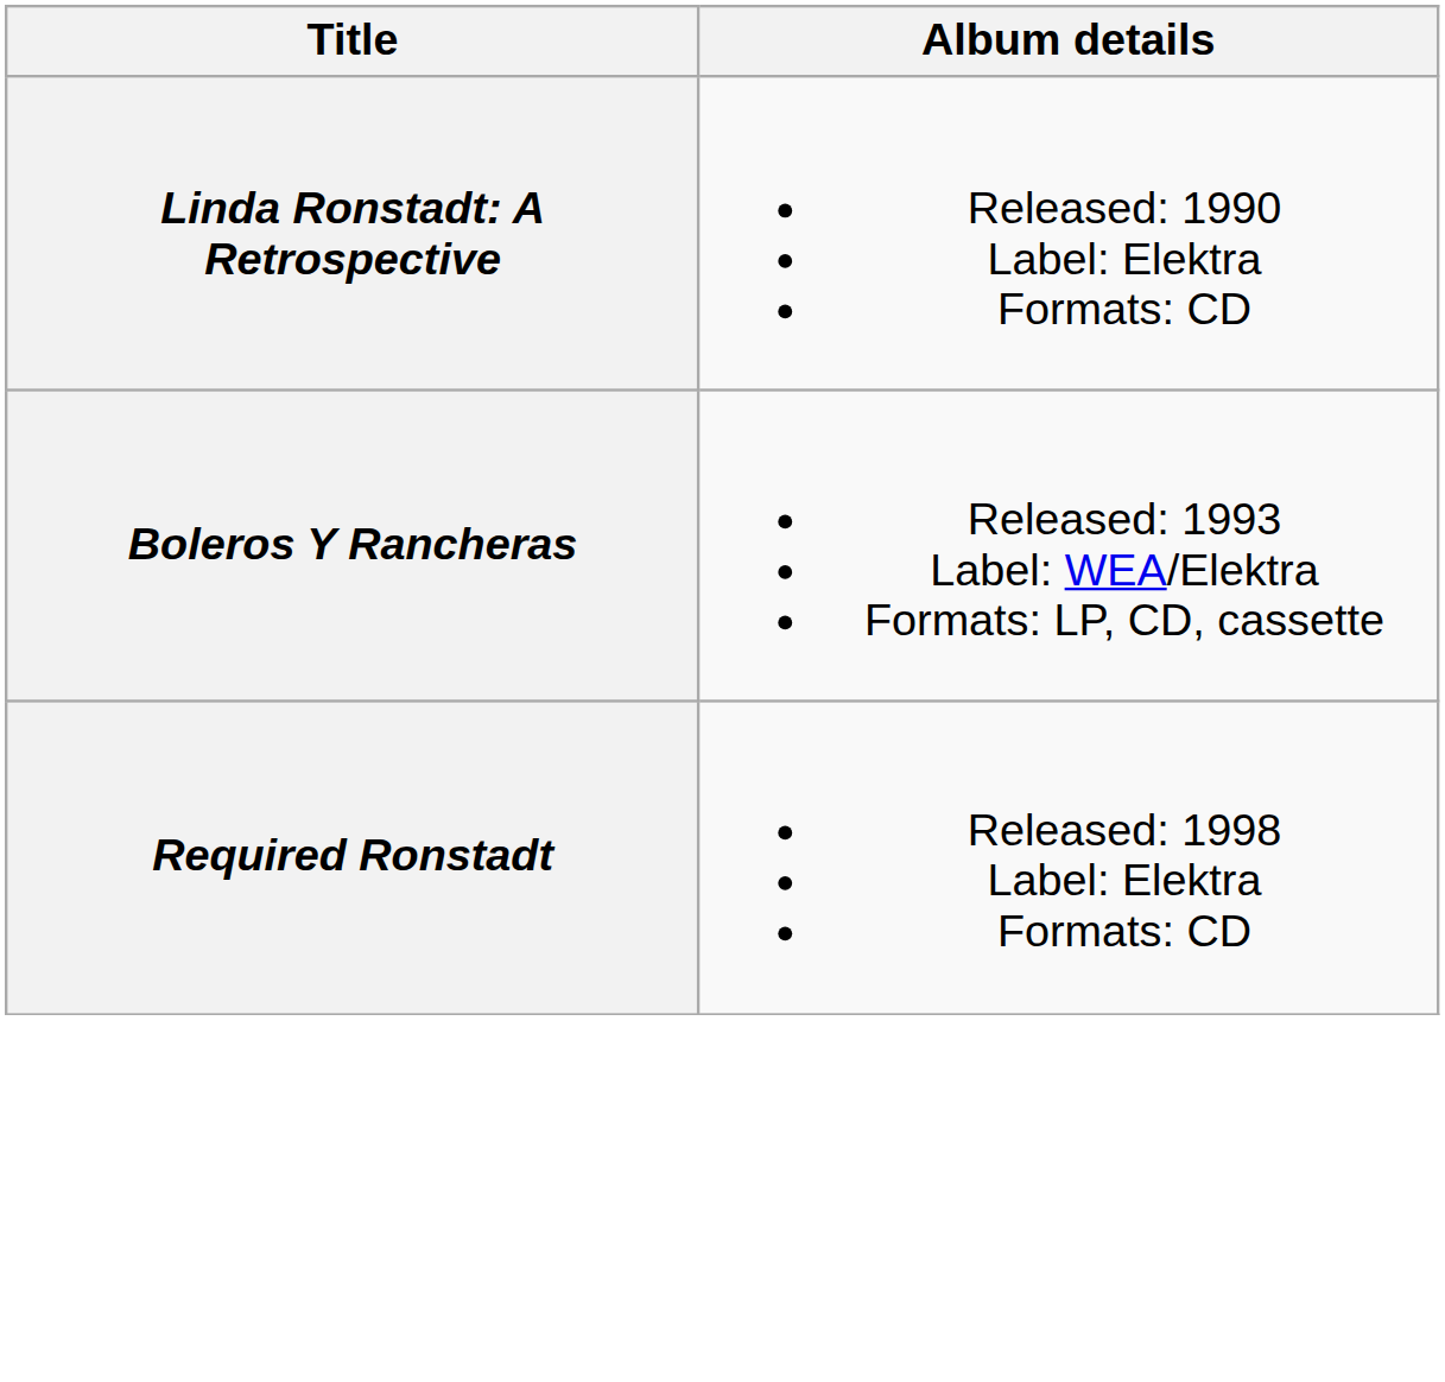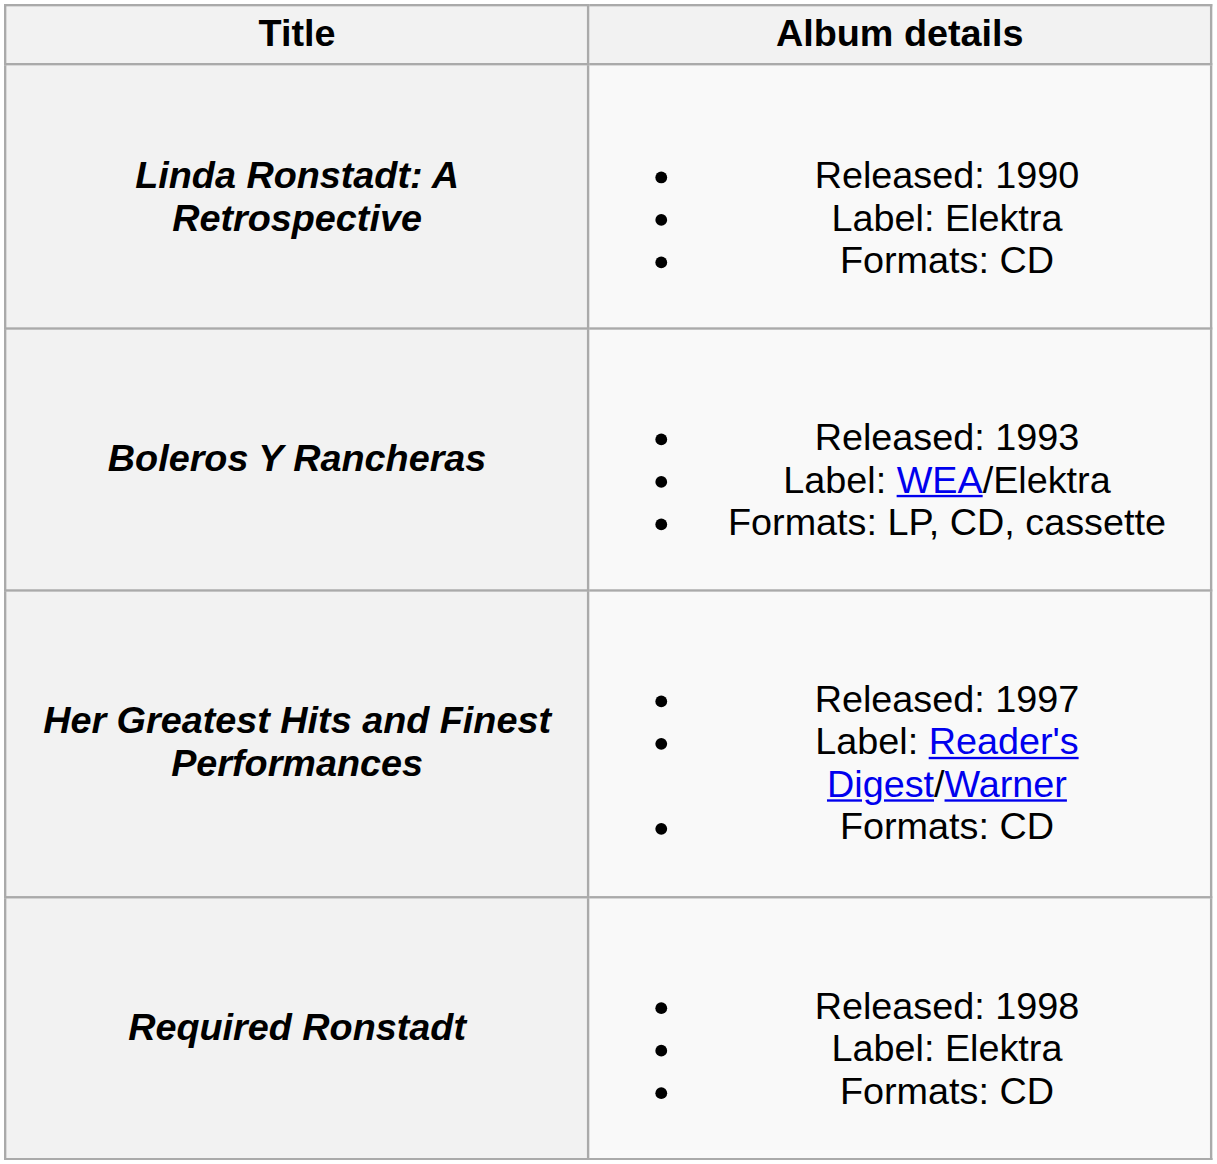+ row: Her Greatest Hits and Finest Performances | Released: 1997 Label: Reader's Digest/Warner Formats: CD
